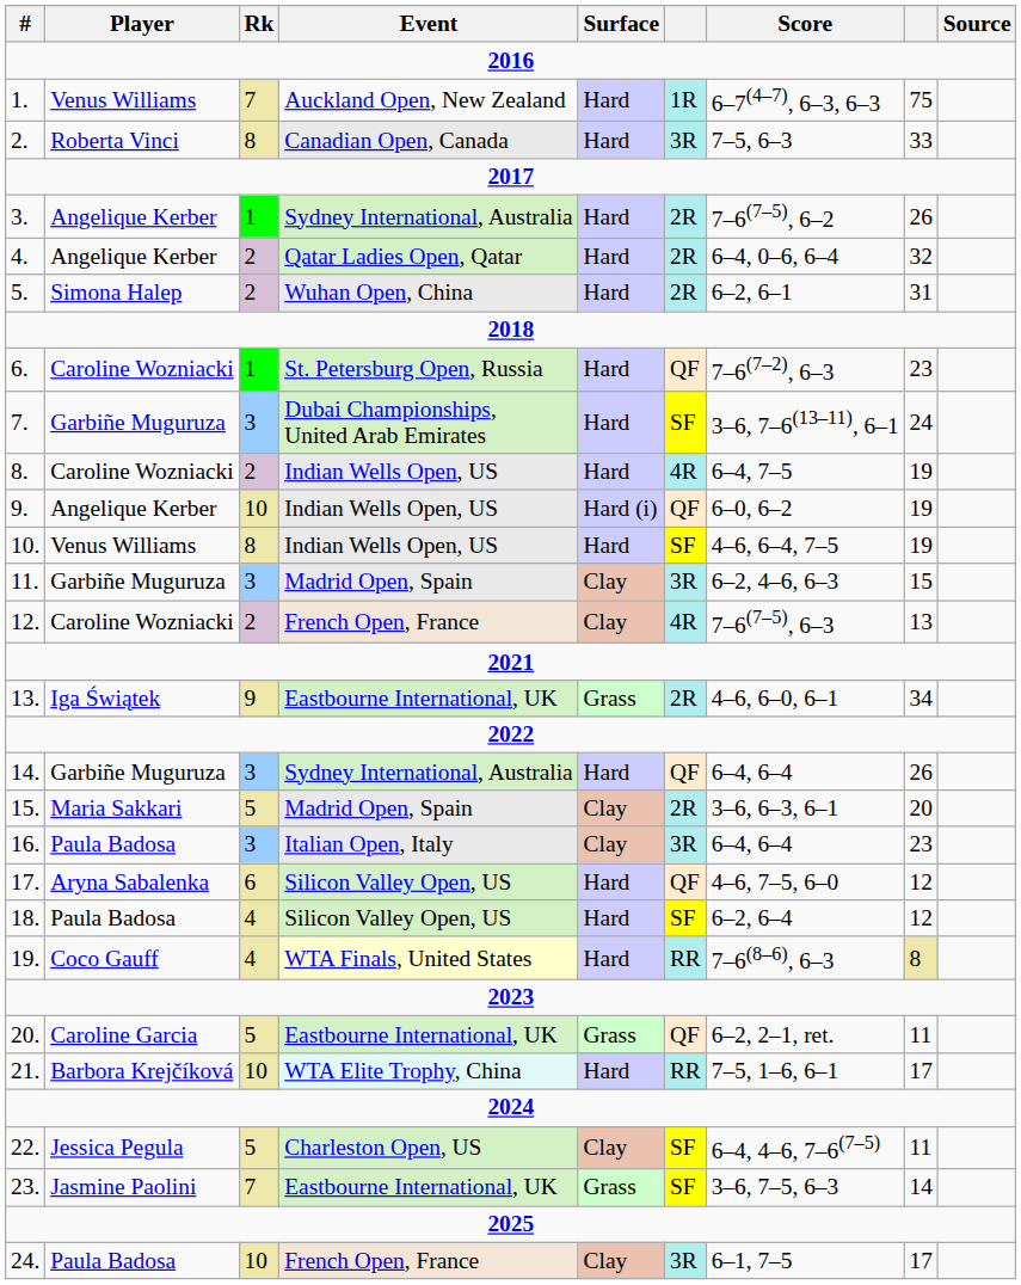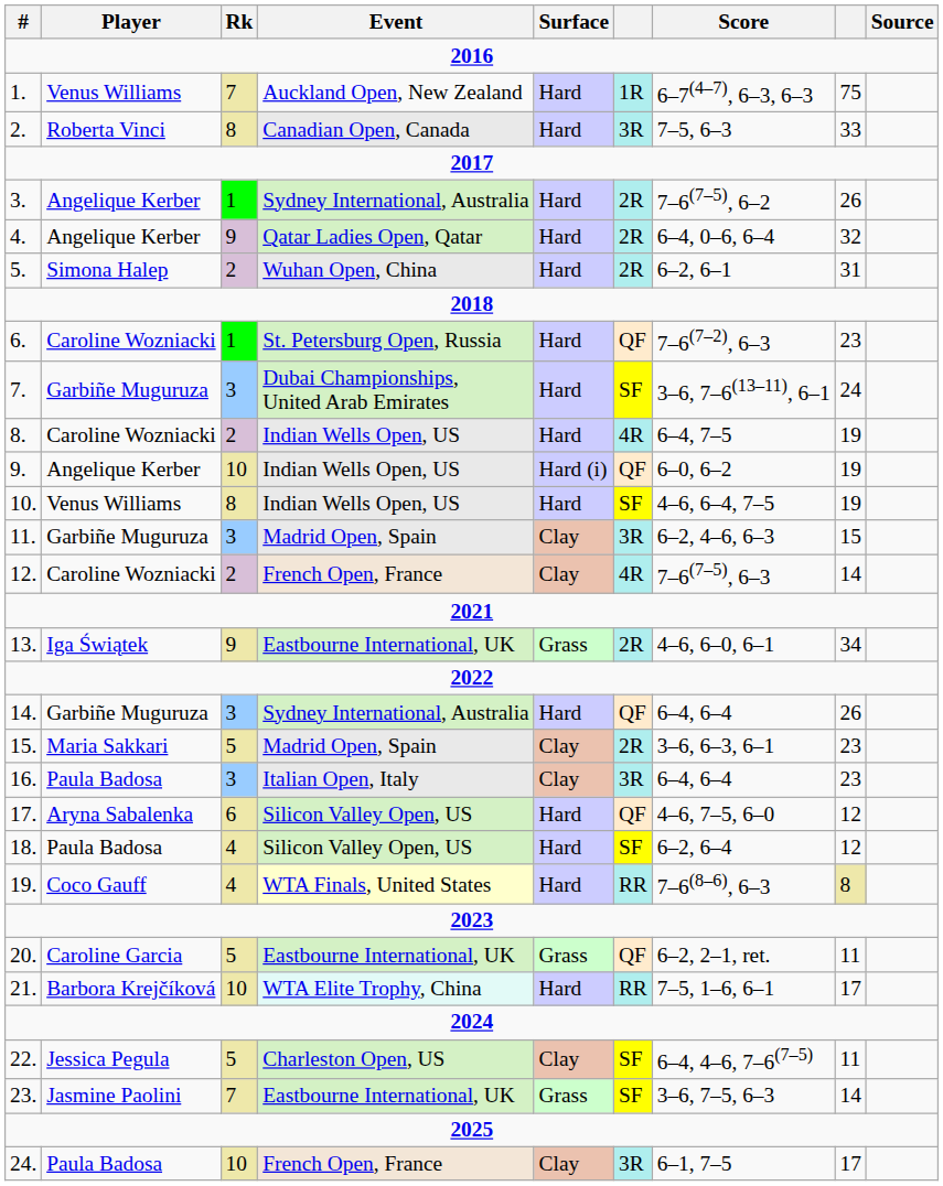4. | Rk: 2 -> 9
12. | column 8: 13 -> 14
15. | column 8: 20 -> 23
